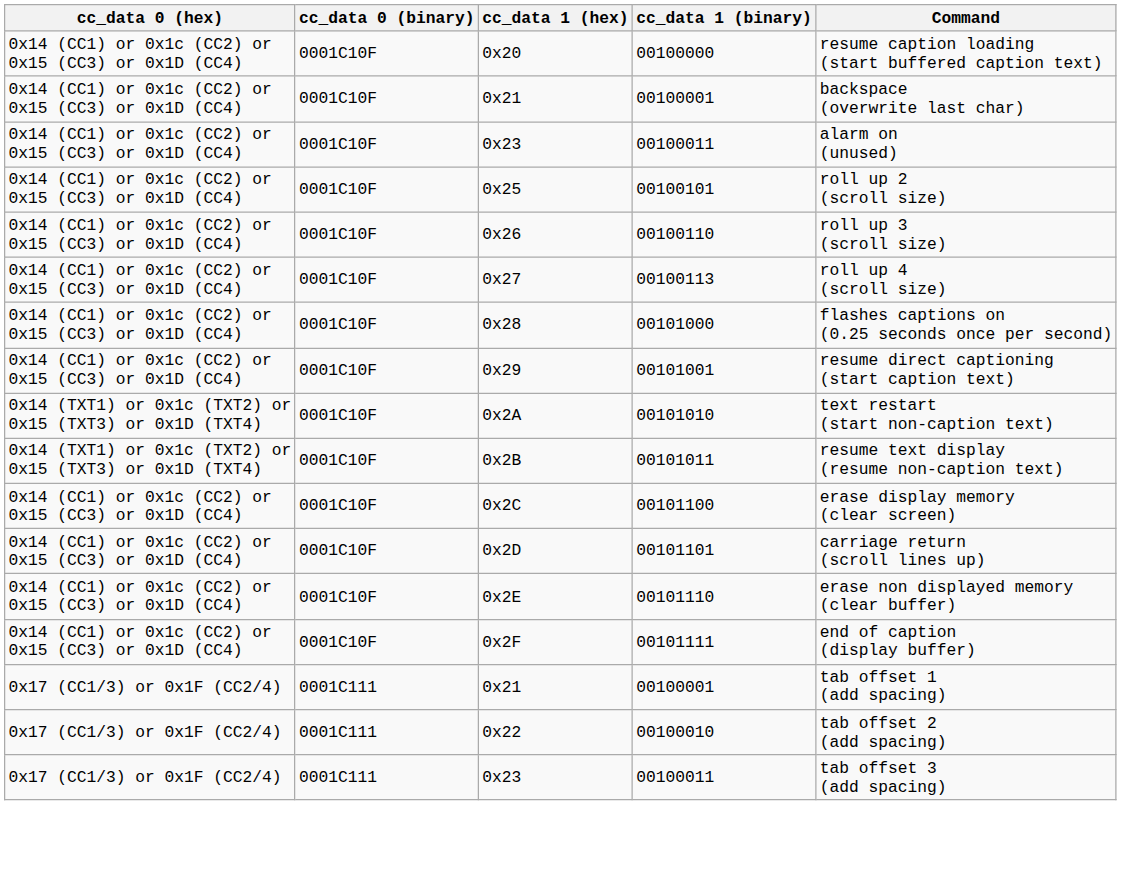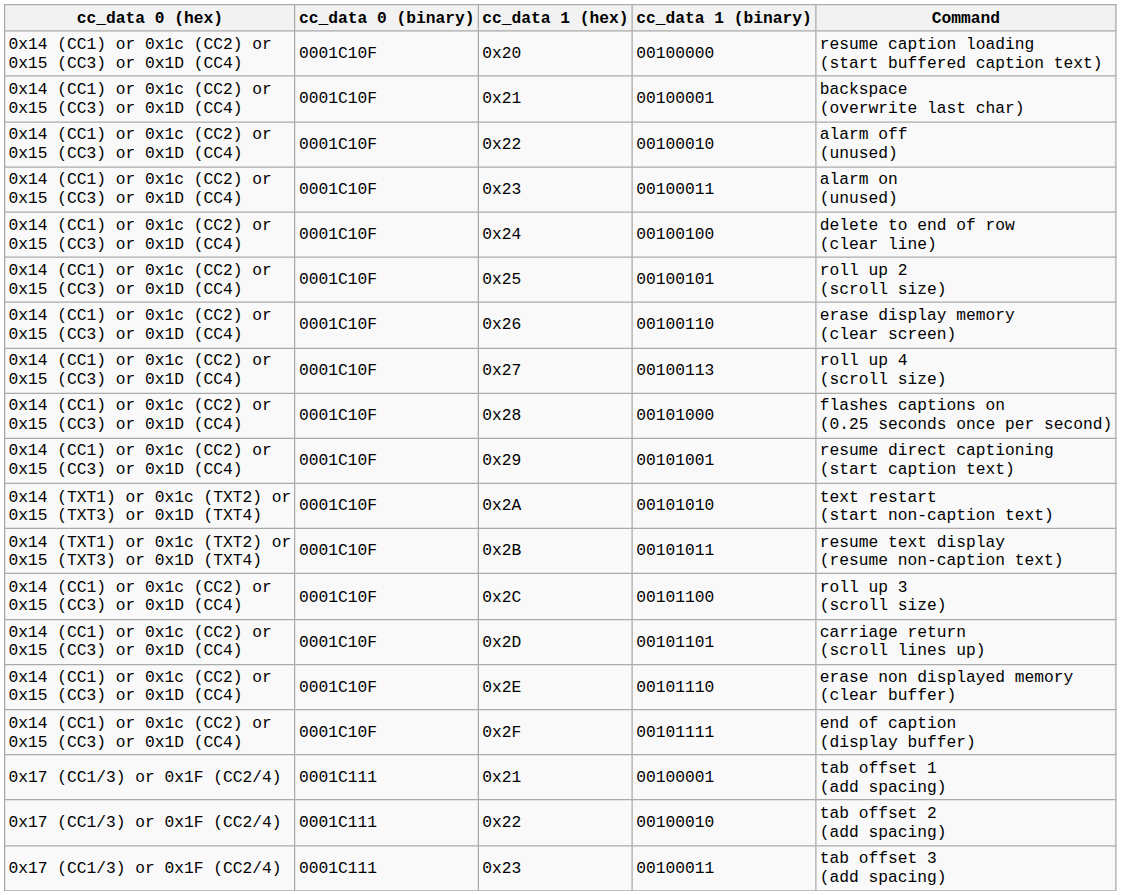+ row: 0x14 (CC1) or 0x1c (CC2) or 0x15 (CC3) or 0x1D (CC4) | 0001C10F | 0x22 | 00100010 | alarm off (unused)
+ row: 0x14 (CC1) or 0x1c (CC2) or 0x15 (CC3) or 0x1D (CC4) | 0001C10F | 0x24 | 00100100 | delete to end of row (clear line)
0x26 | Command: roll up 3 (scroll size) -> erase display memory (clear screen)
0x2C | Command: erase display memory (clear screen) -> roll up 3 (scroll size)
